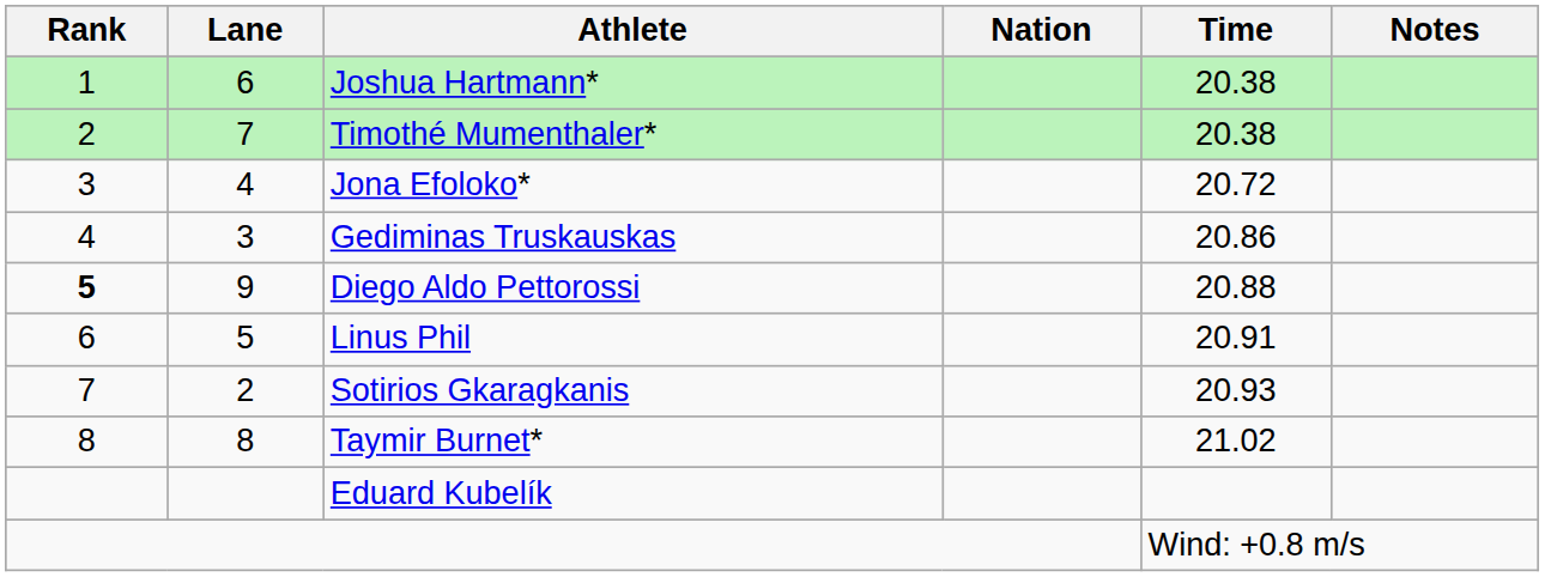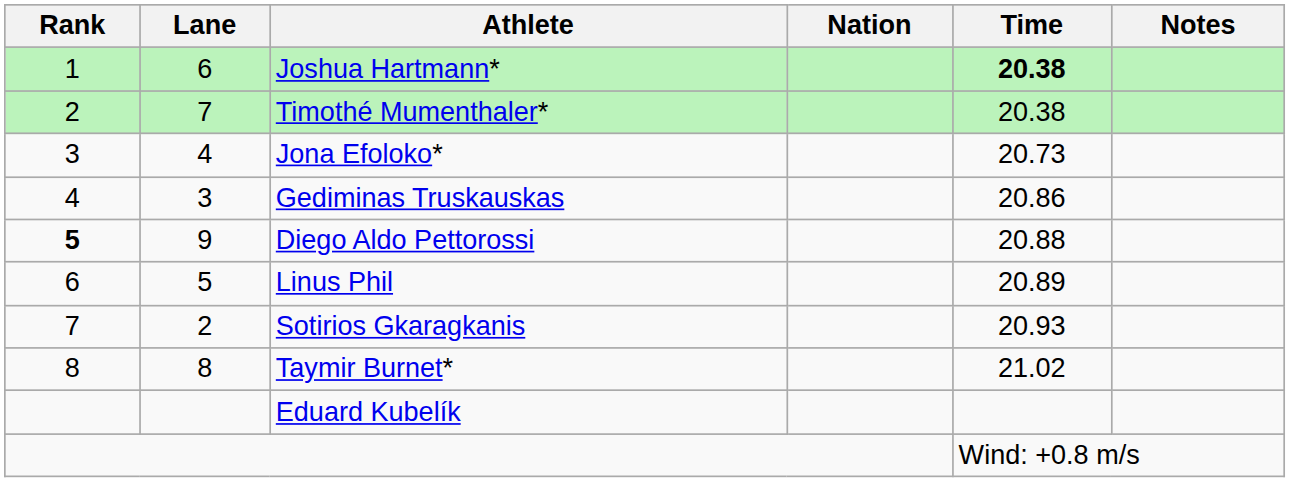Joshua Hartmann* | Time: normal -> bold
Jona Efoloko* | Time: 20.72 -> 20.73
Linus Phil | Time: 20.91 -> 20.89
